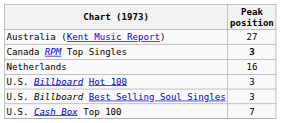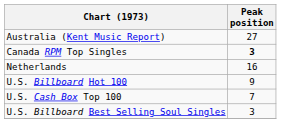U.S. Billboard Hot 100 | Peak position: 3 -> 9
rows swapped: U.S. Billboard Best Selling Soul Singles <-> U.S. Cash Box Top 100
